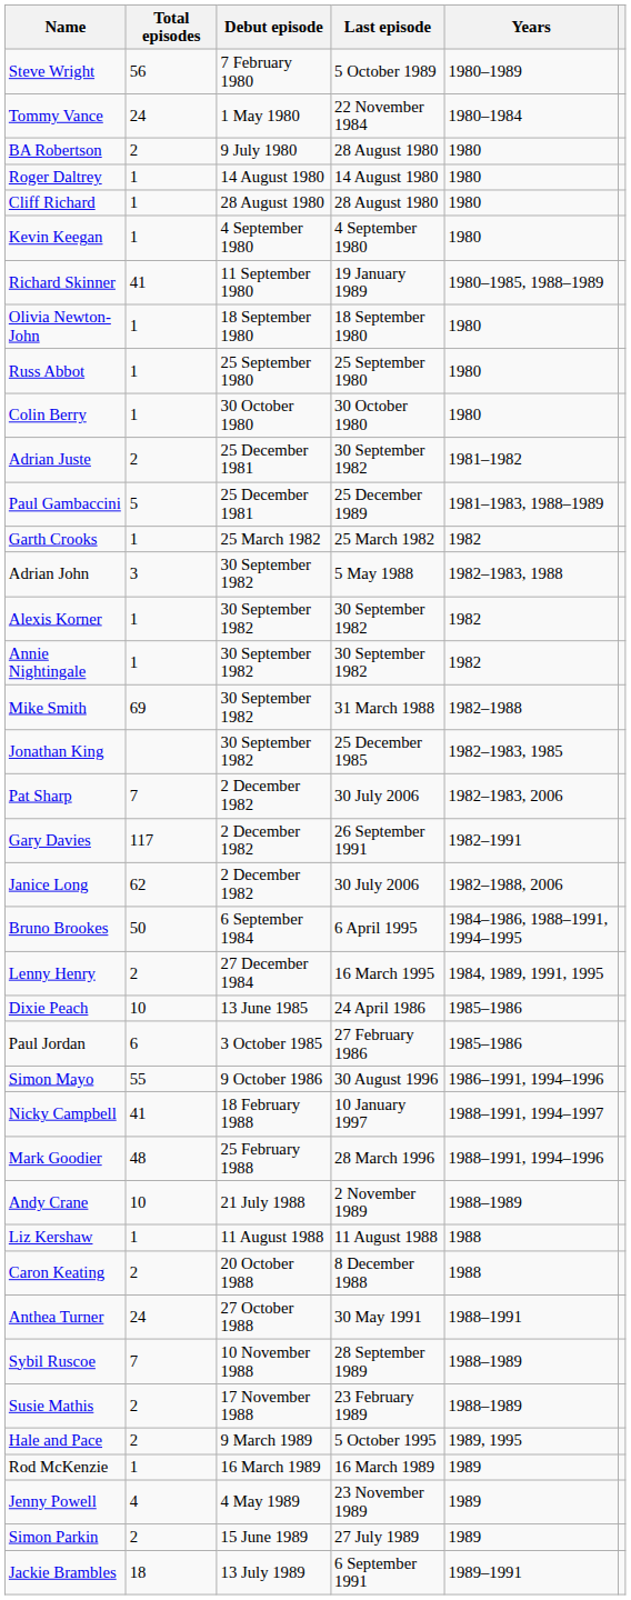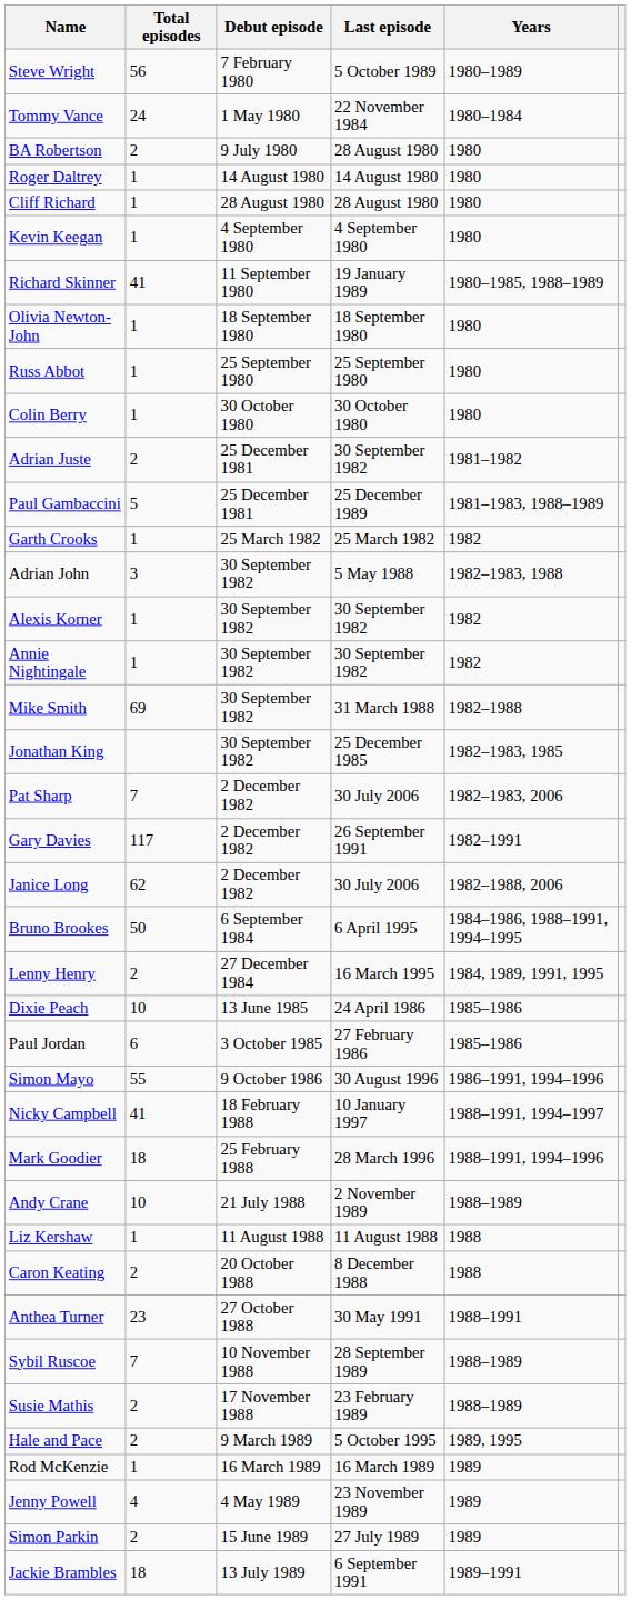Mark Goodier | Total episodes: 48 -> 18
Anthea Turner | Total episodes: 24 -> 23
